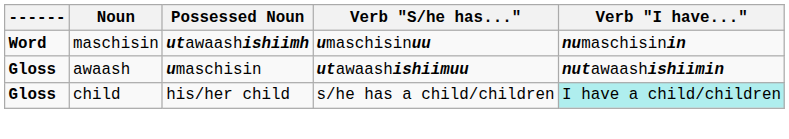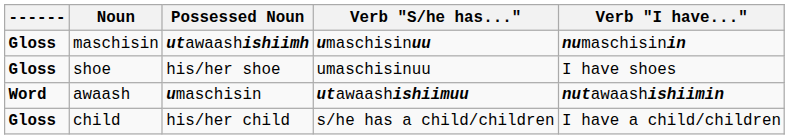maschisin | ------: Word -> Gloss
+ row: Gloss | shoe | his/her shoe | umaschisinuu | I have shoes
awaash | ------: Gloss -> Word
child | Verb "I have...": paleturquoise background -> no background
